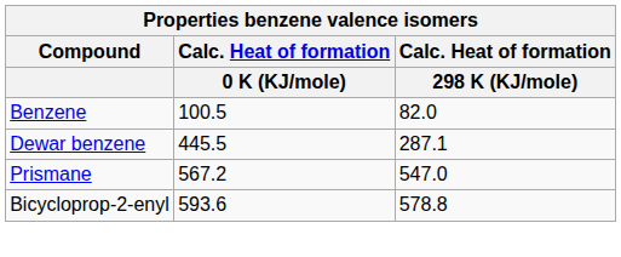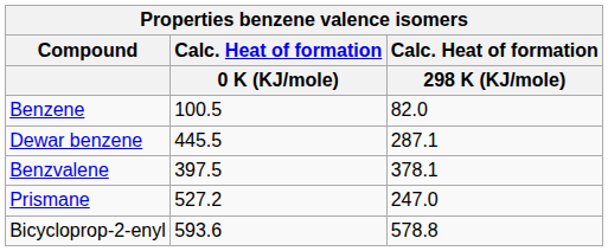+ row: Benzvalene | 397.5 | 378.1
Prismane | Calc. Heat of formation / 0 K (KJ/mole): 567.2 -> 527.2
Prismane | Calc. Heat of formation / 298 K (KJ/mole): 547.0 -> 247.0
